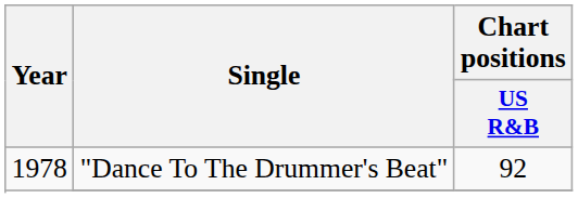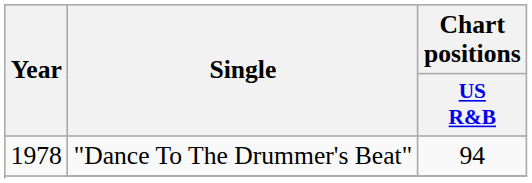"Dance To The Drummer's Beat" | Chart positions / US R&B: 92 -> 94
